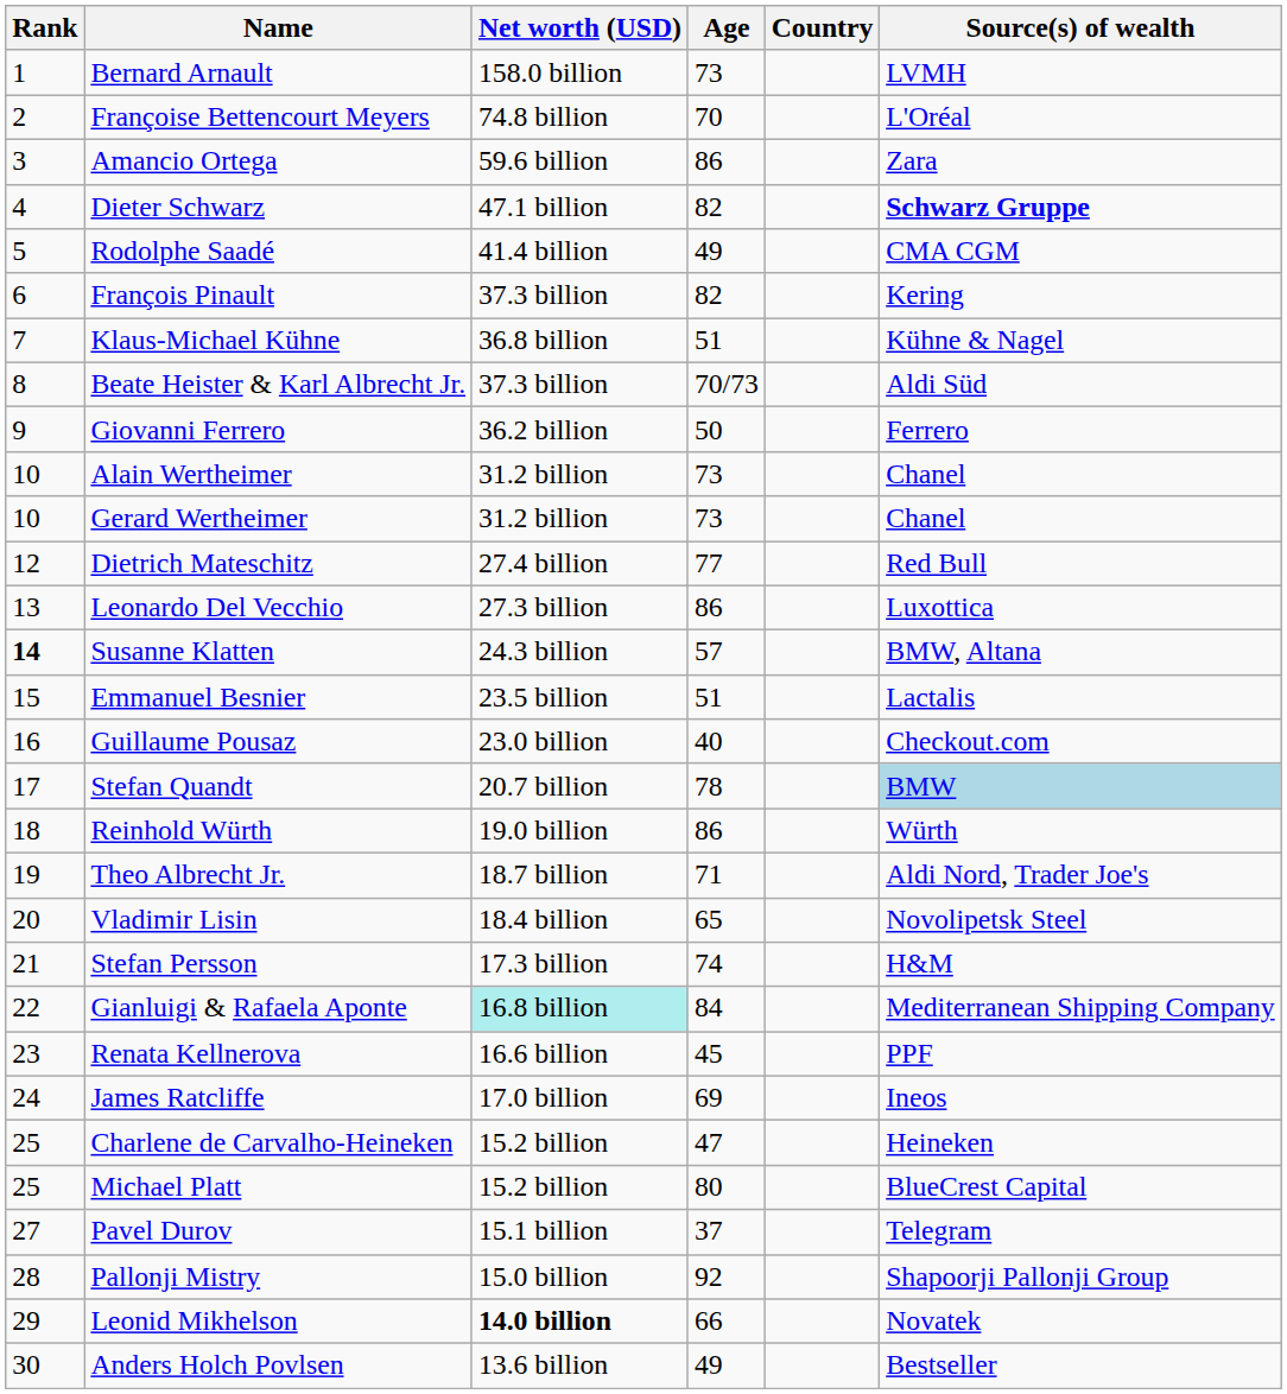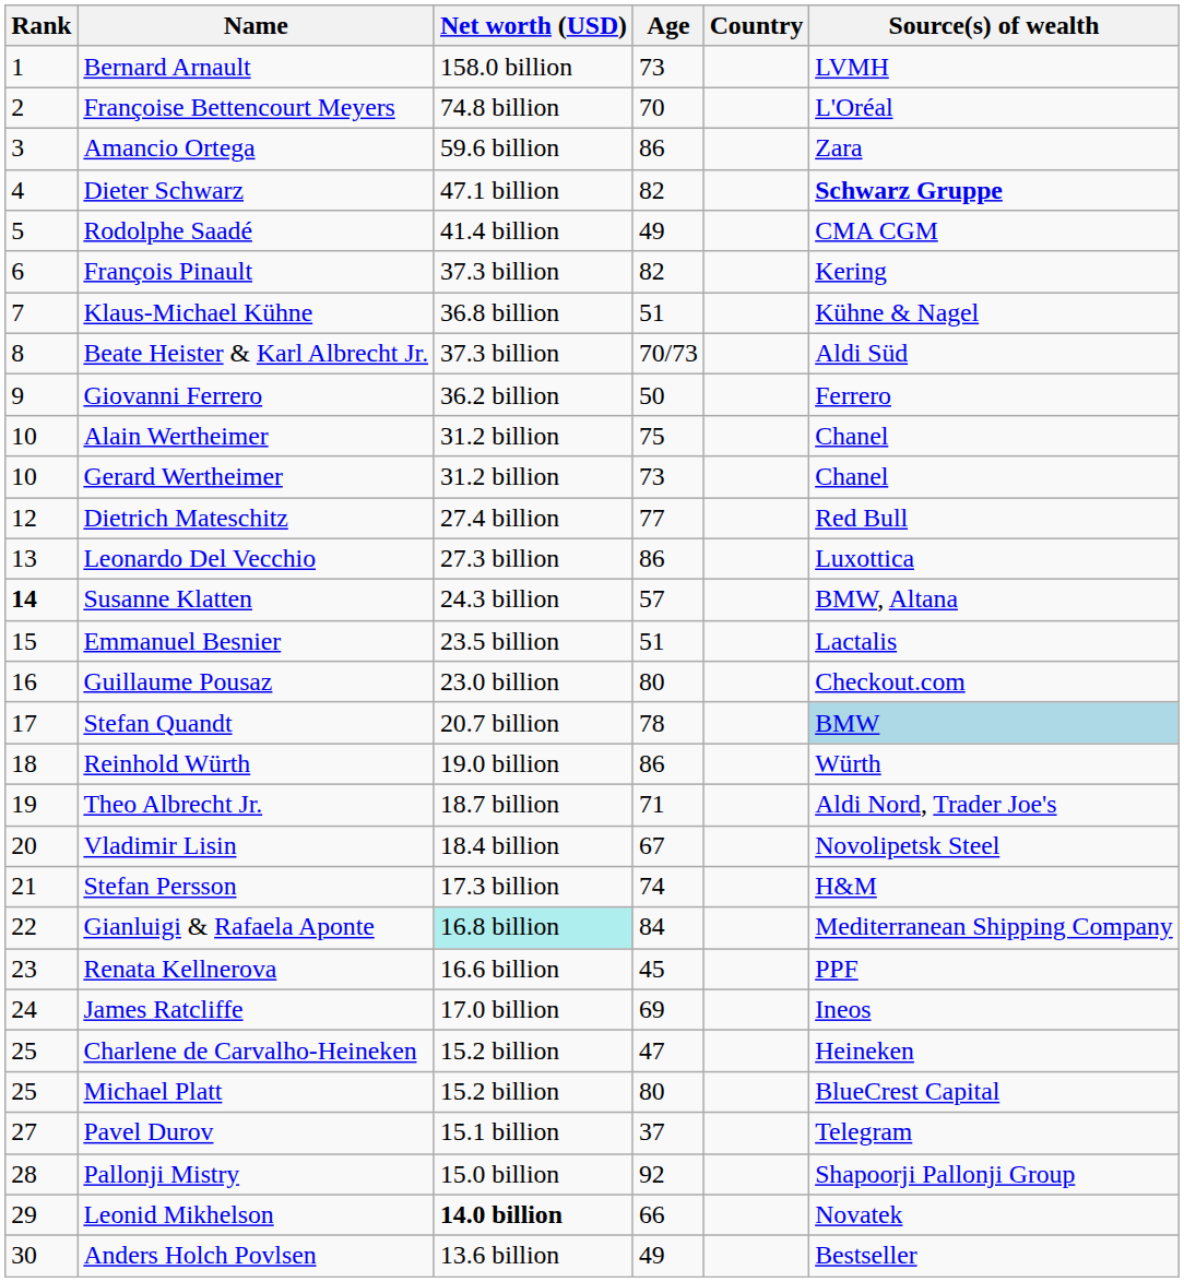Alain Wertheimer | Age: 73 -> 75
Guillaume Pousaz | Age: 40 -> 80
Vladimir Lisin | Age: 65 -> 67
